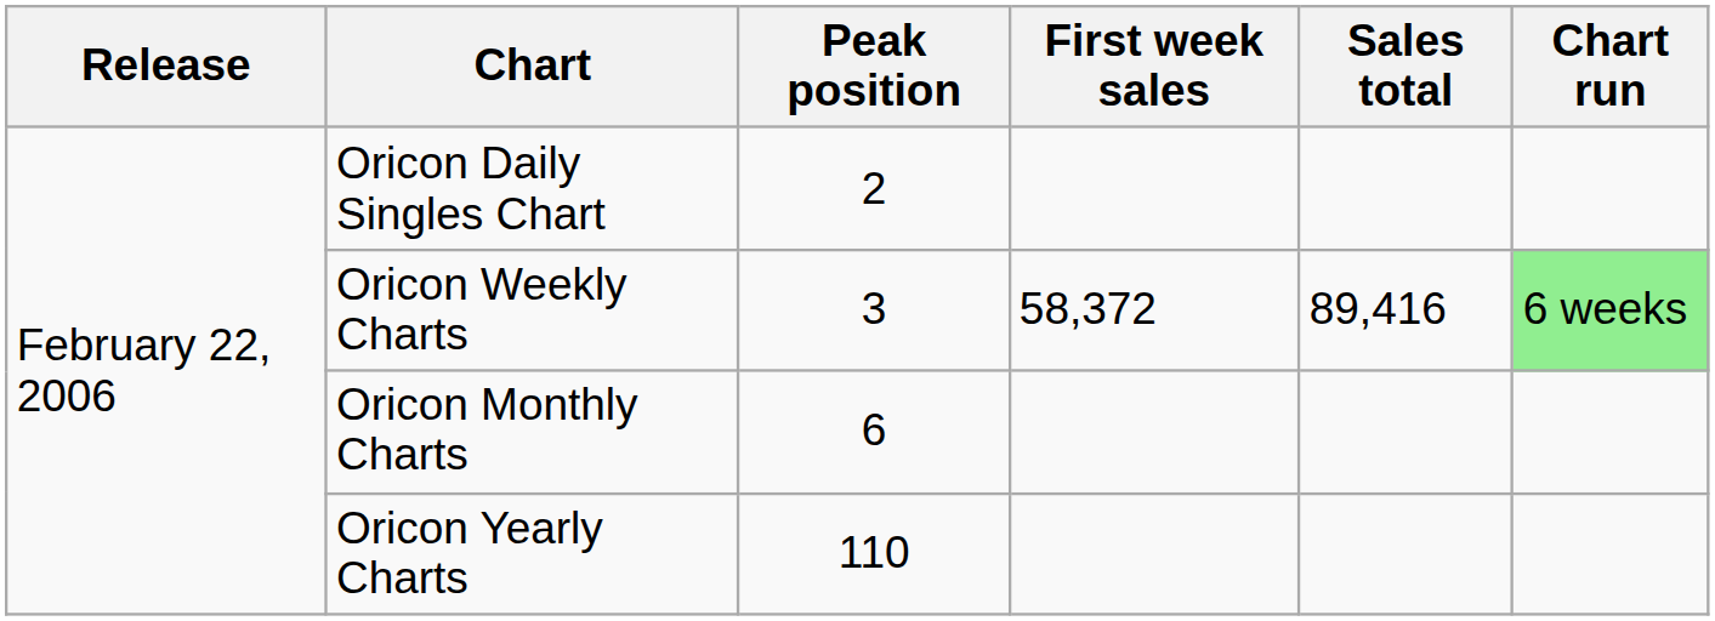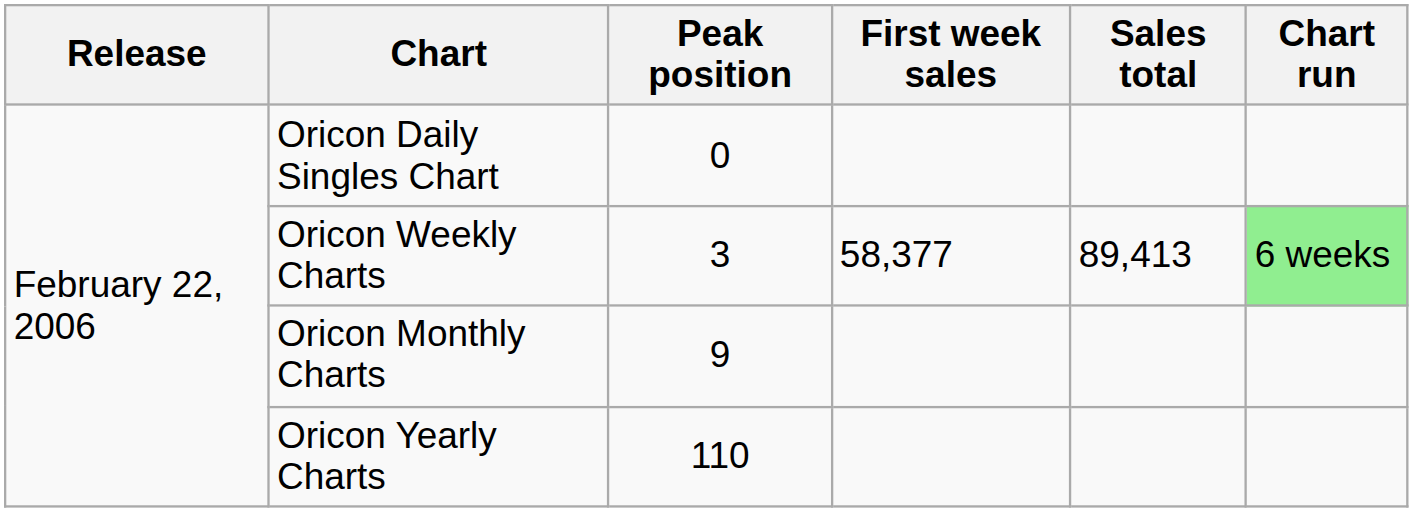Oricon Daily Singles Chart | Peak position: 2 -> 0
Oricon Weekly Charts | First week sales: 58,372 -> 58,377
Oricon Weekly Charts | Sales total: 89,416 -> 89,413
Oricon Monthly Charts | Peak position: 6 -> 9
